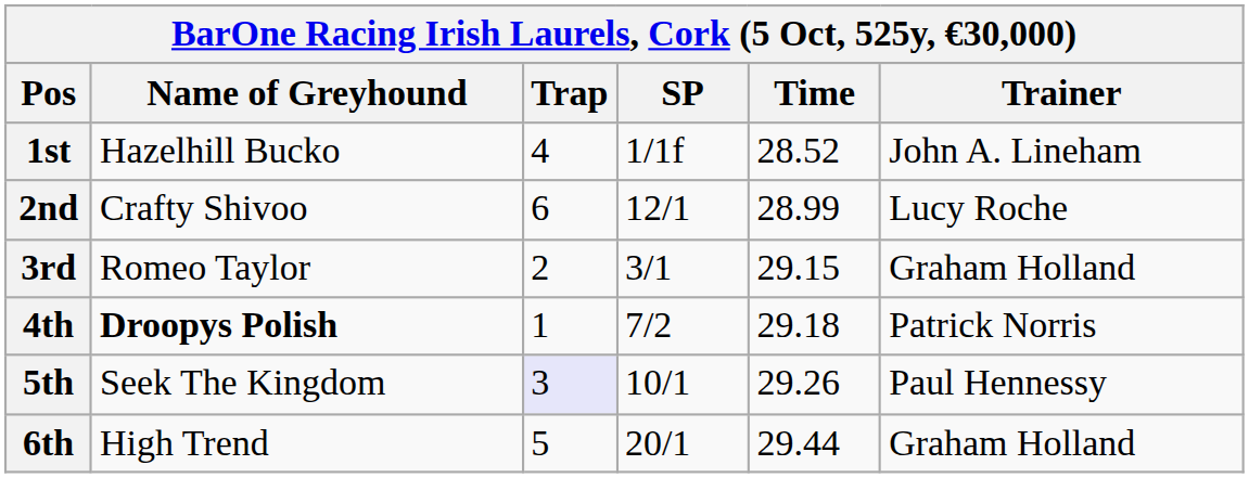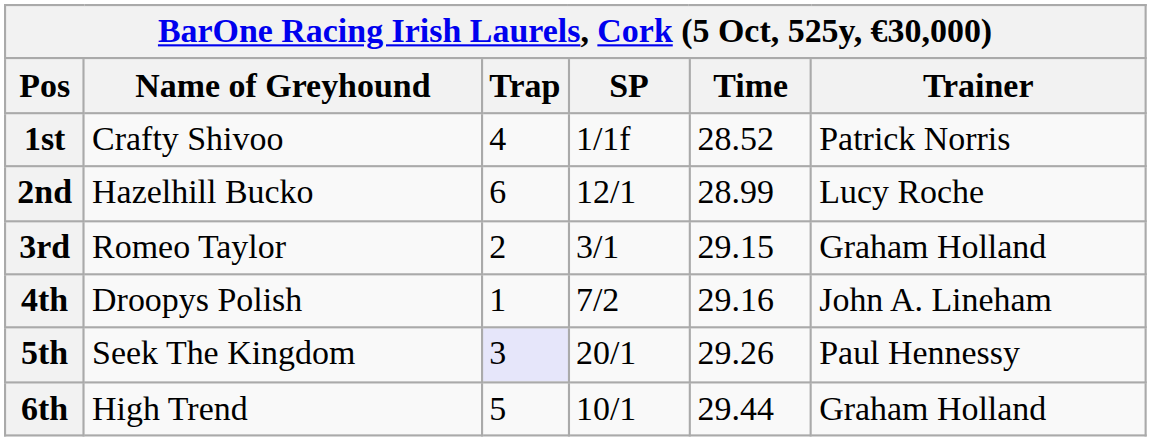1st | Name of Greyhound: Hazelhill Bucko -> Crafty Shivoo
1st | Trainer: John A. Lineham -> Patrick Norris
2nd | Name of Greyhound: Crafty Shivoo -> Hazelhill Bucko
4th | Name of Greyhound: bold -> normal
4th | Time: 29.18 -> 29.16
4th | Trainer: Patrick Norris -> John A. Lineham
5th | SP: 10/1 -> 20/1
6th | SP: 20/1 -> 10/1
